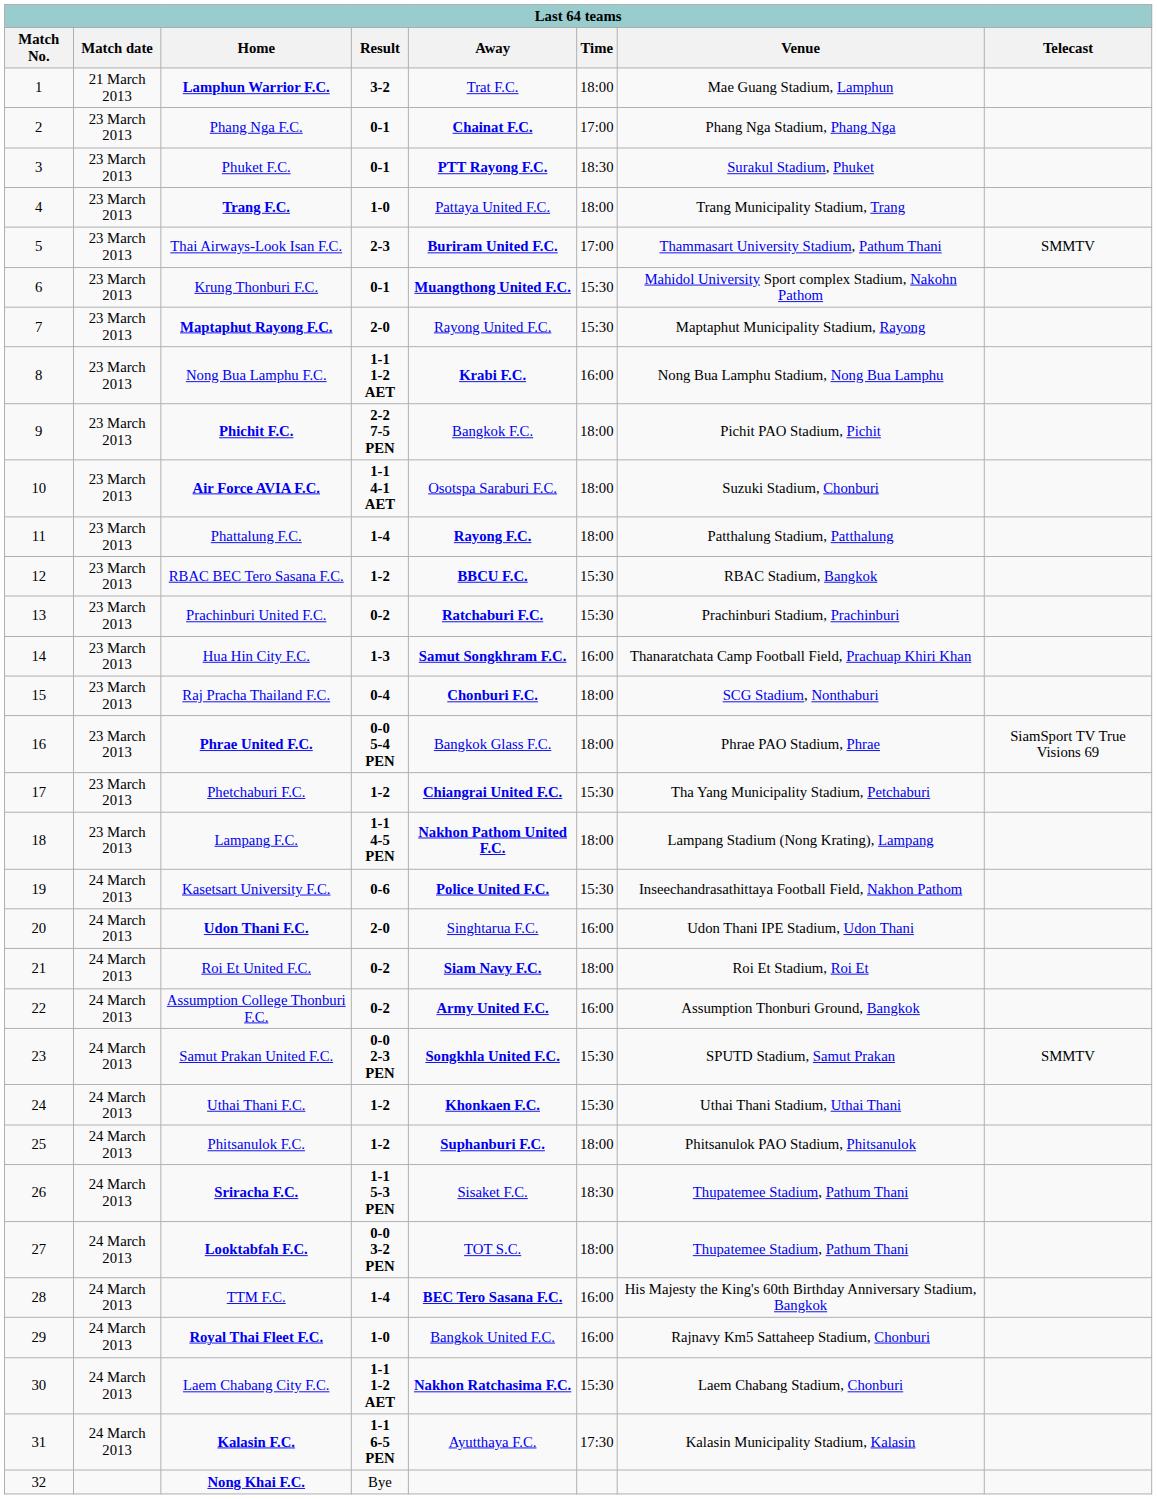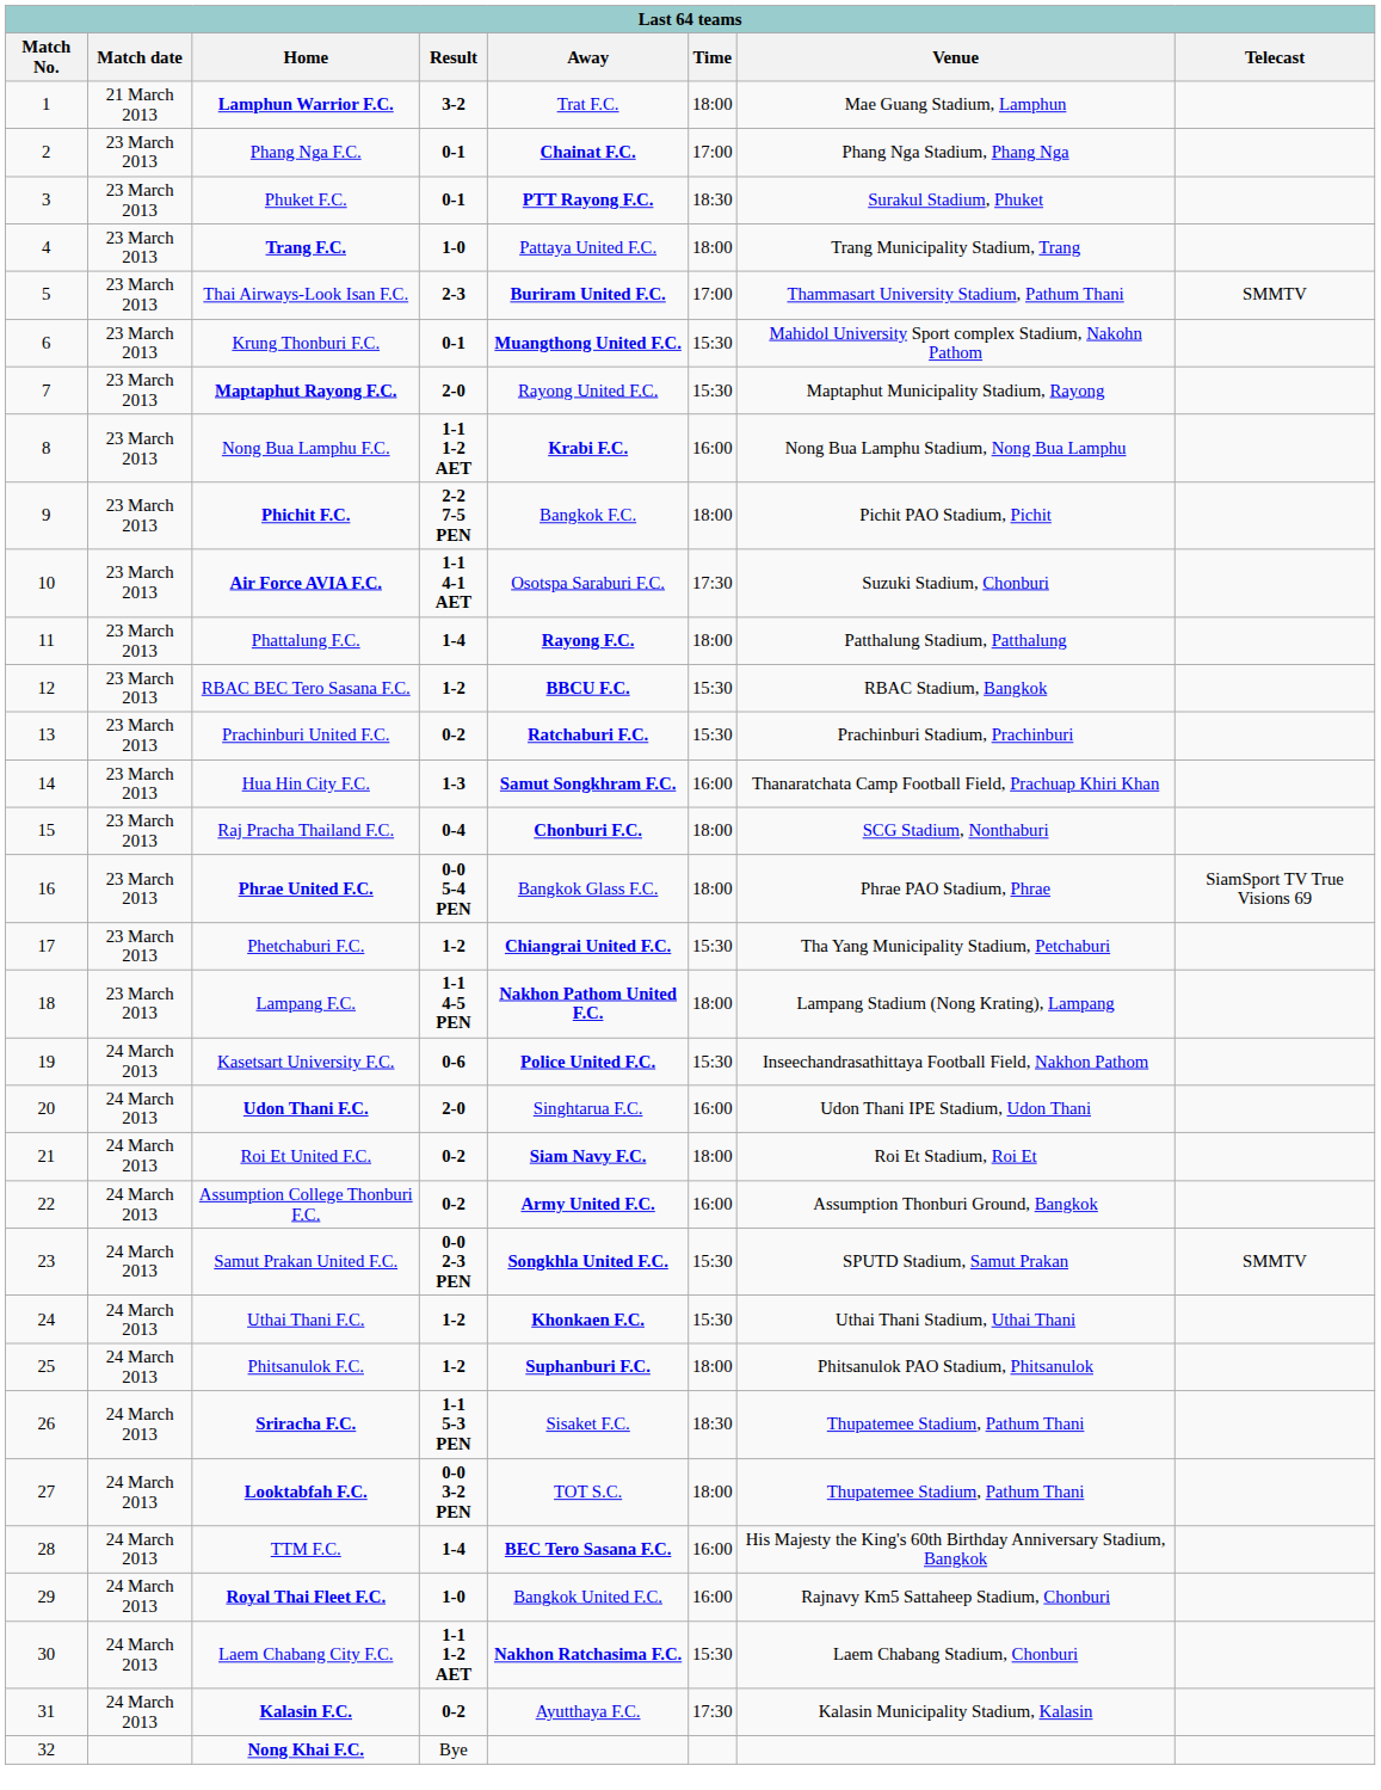Air Force AVIA F.C. | Time: 18:00 -> 17:30
Kalasin F.C. | Result: 1-1 6-5 PEN -> 0-2
